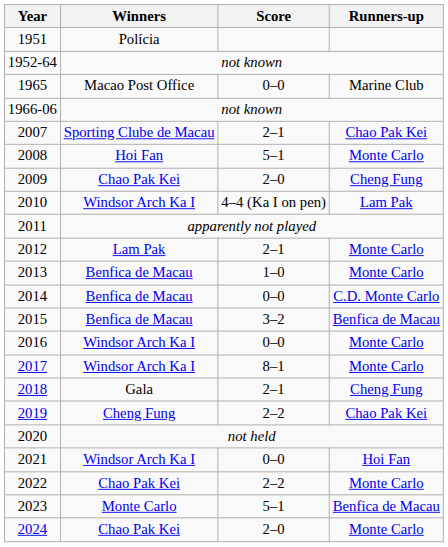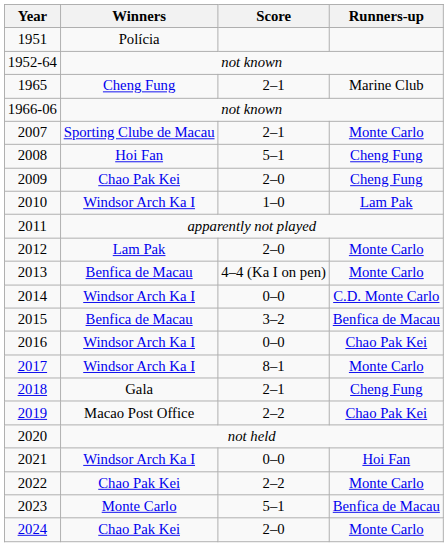1965 | Winners: Macao Post Office -> Cheng Fung
1965 | Score: 0–0 -> 2–1
2007 | Runners-up: Chao Pak Kei -> Monte Carlo
2008 | Runners-up: Monte Carlo -> Cheng Fung
2010 | Score: 4–4 (Ka I on pen) -> 1–0
2012 | Score: 2–1 -> 2–0
2013 | Score: 1–0 -> 4–4 (Ka I on pen)
2014 | Winners: Benfica de Macau -> Windsor Arch Ka I
2016 | Runners-up: Monte Carlo -> Chao Pak Kei
2019 | Winners: Cheng Fung -> Macao Post Office
